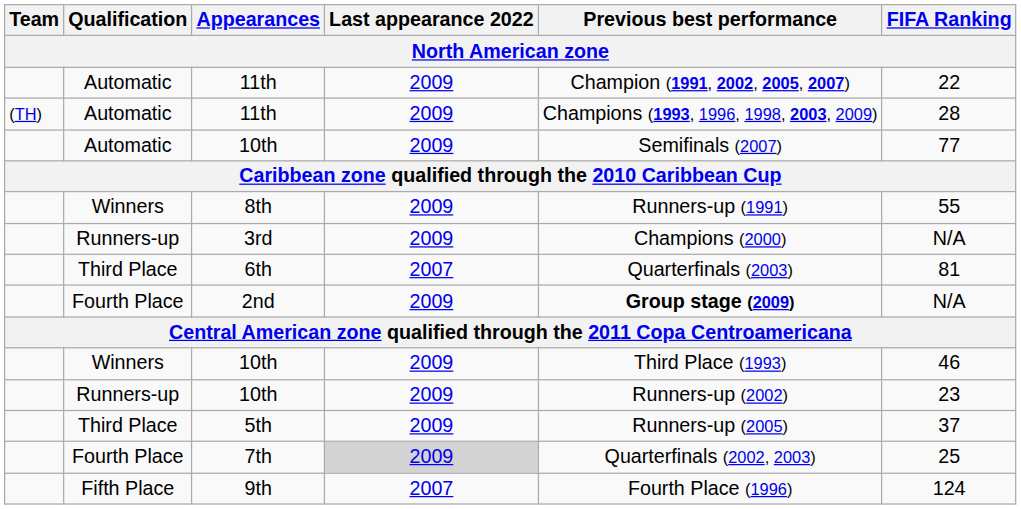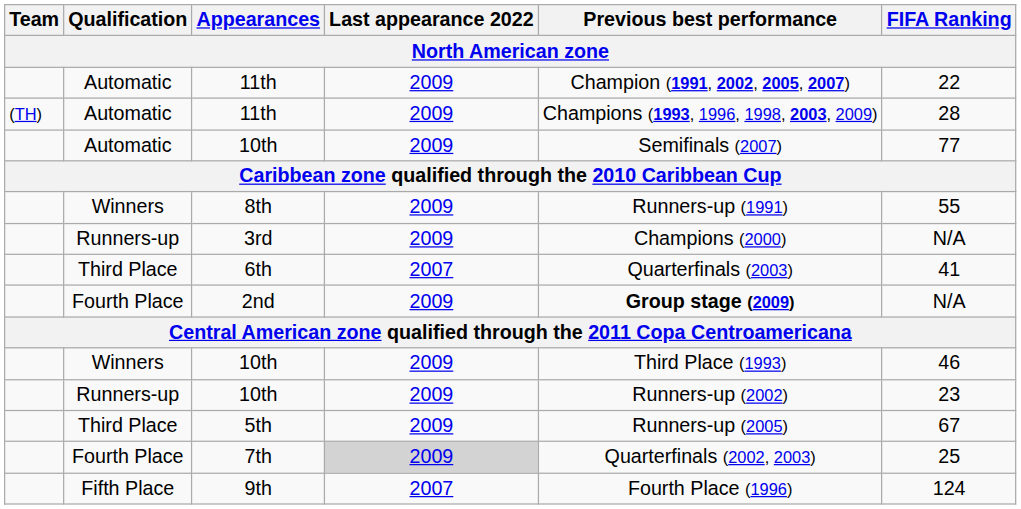6th | FIFA Ranking: 81 -> 41
5th | FIFA Ranking: 37 -> 67
